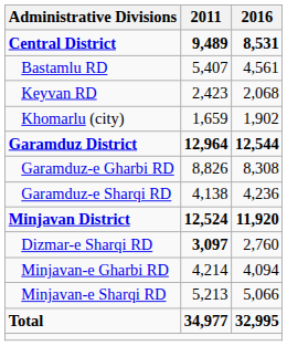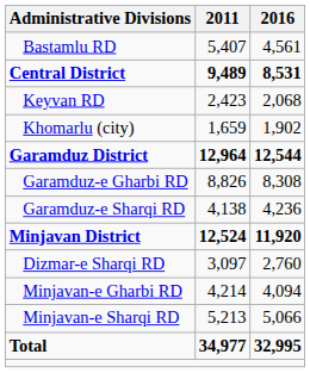rows swapped: Central District <-> Bastamlu RD
Dizmar-e Sharqi RD | 2011: bold -> normal
